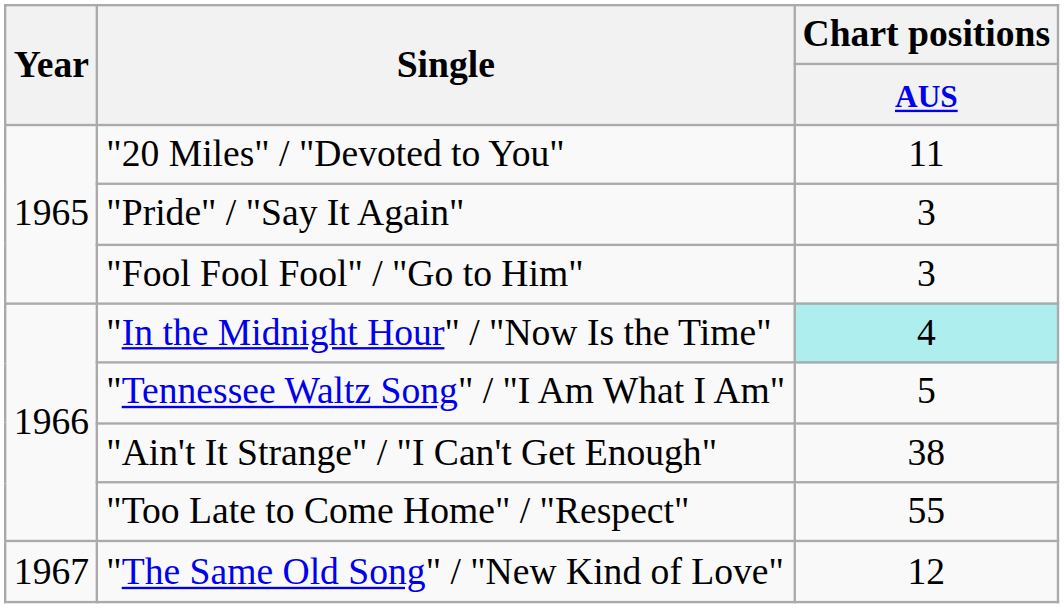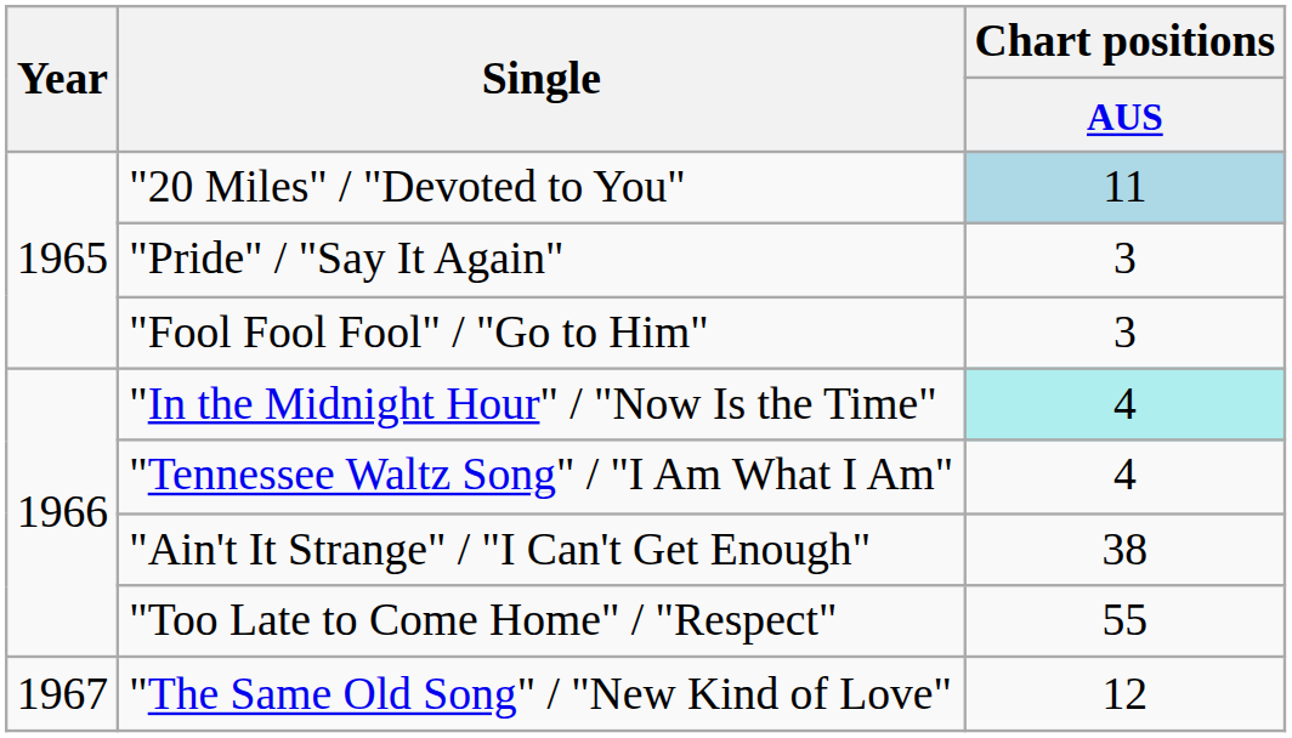"20 Miles" / "Devoted to You" | Chart positions / AUS: no background -> lightblue background
"Tennessee Waltz Song" / "I Am What I Am" | Chart positions / AUS: 5 -> 4
